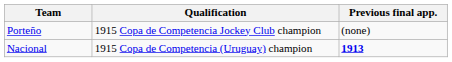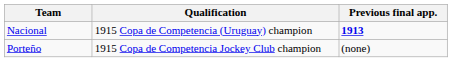rows swapped: Porteño <-> Nacional
